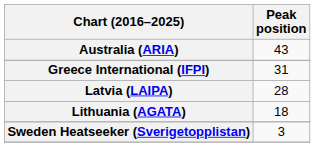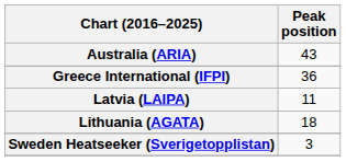Greece International (IFPI) | Peak position: 31 -> 36
Latvia (LAIPA) | Peak position: 28 -> 11
